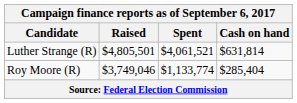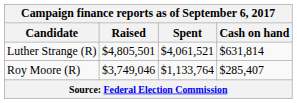Roy Moore (R) | Spent: $1,133,774 -> $1,133,764
Roy Moore (R) | Cash on hand: $285,404 -> $285,407
